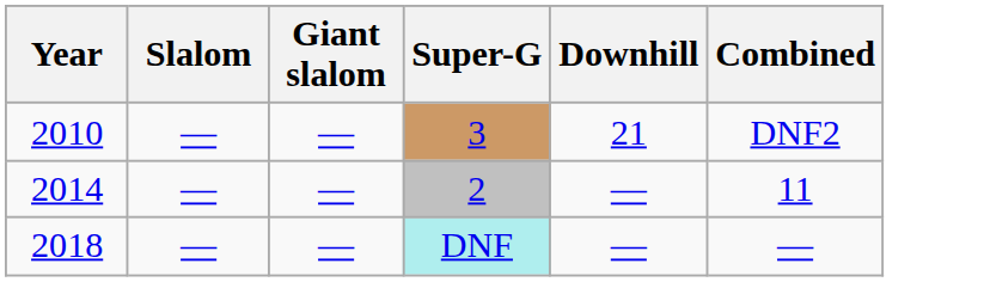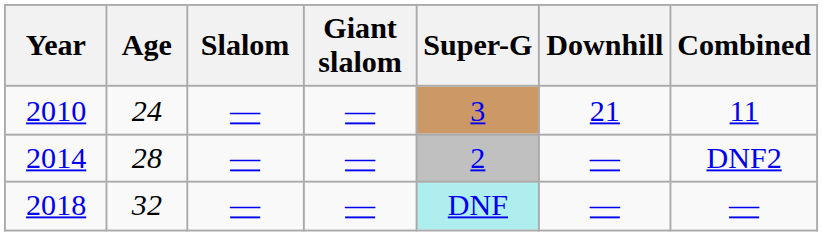+ column: Age | 24 | 28 | 32
2010 | Combined: DNF2 -> 11
2014 | Combined: 11 -> DNF2
